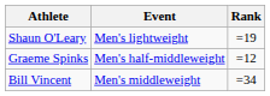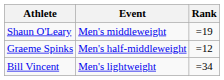Shaun O'Leary | Event: Men's lightweight -> Men's middleweight
Bill Vincent | Event: Men's middleweight -> Men's lightweight
